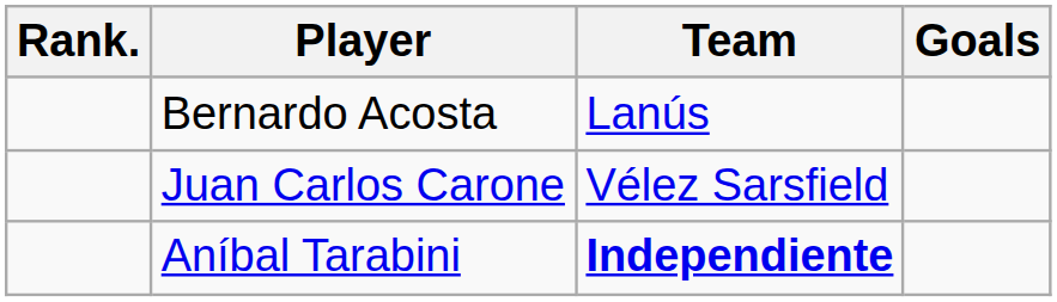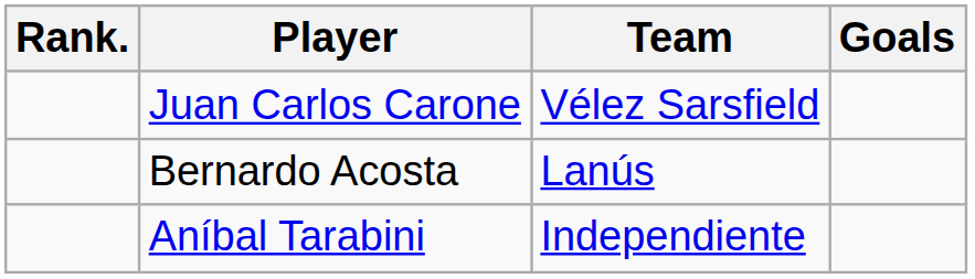rows swapped: Bernardo Acosta <-> Juan Carlos Carone
Aníbal Tarabini | Team: bold -> normal
